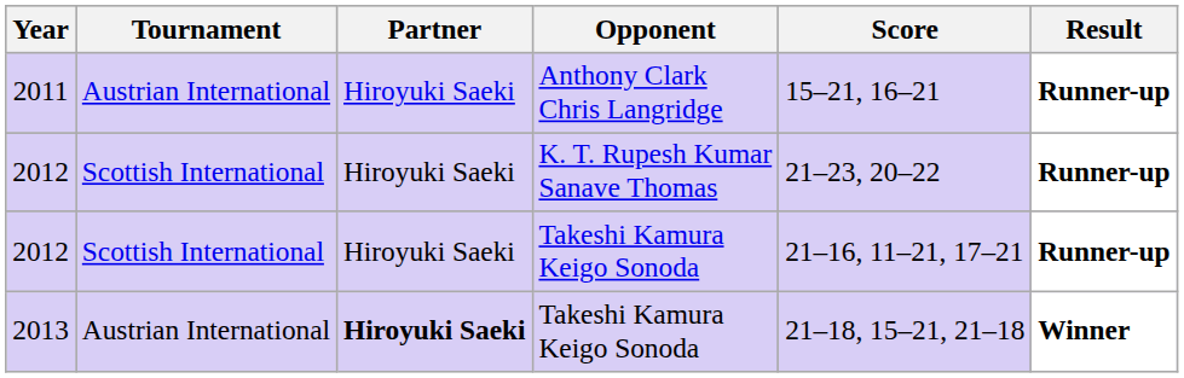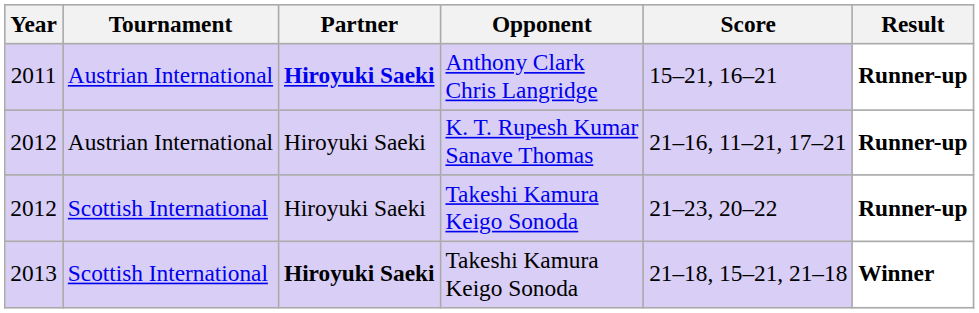2011 | Partner: normal -> bold
2012 / K. T. Rupesh Kumar Sanave Thomas | Tournament: Scottish International -> Austrian International
2012 / K. T. Rupesh Kumar Sanave Thomas | Score: 21–23, 20–22 -> 21–16, 11–21, 17–21
2012 / Takeshi Kamura Keigo Sonoda | Score: 21–16, 11–21, 17–21 -> 21–23, 20–22
2013 | Tournament: Austrian International -> Scottish International
